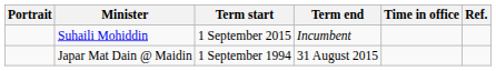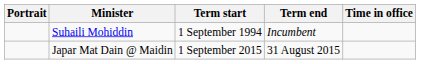- column: Ref.
Suhaili Mohiddin | Term start: 1 September 2015 -> 1 September 1994
Japar Mat Dain @ Maidin | Term start: 1 September 1994 -> 1 September 2015
